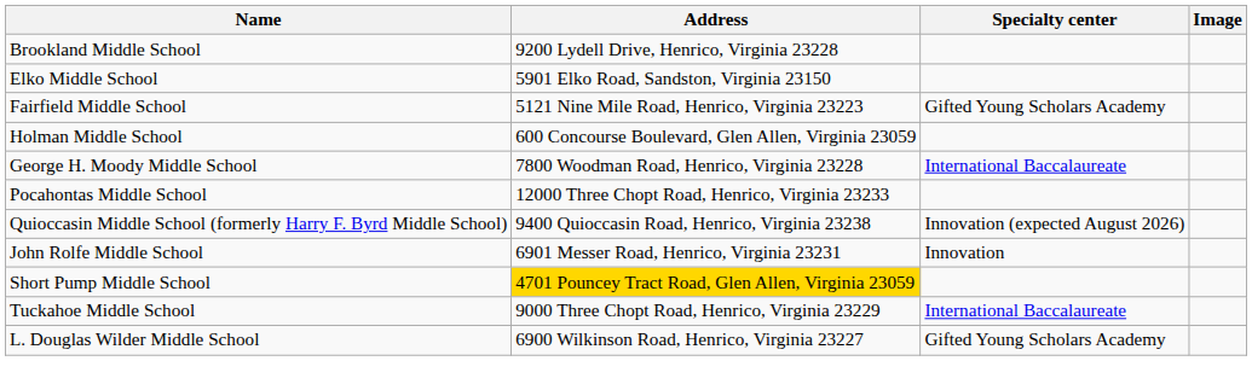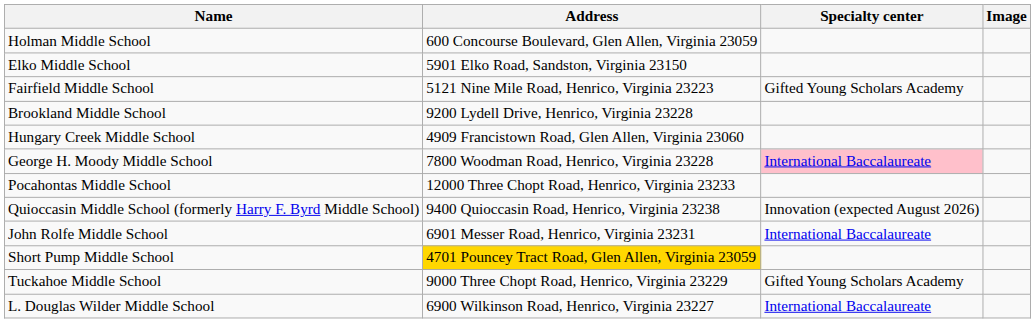rows swapped: Brookland Middle School <-> Holman Middle School
+ row: Hungary Creek Middle School | 4909 Francistown Road, Glen Allen, Virginia 23060
George H. Moody Middle School | Specialty center: no background -> pink background
John Rolfe Middle School | Specialty center: Innovation -> International Baccalaureate
Tuckahoe Middle School | Specialty center: International Baccalaureate -> Gifted Young Scholars Academy
L. Douglas Wilder Middle School | Specialty center: Gifted Young Scholars Academy -> International Baccalaureate
